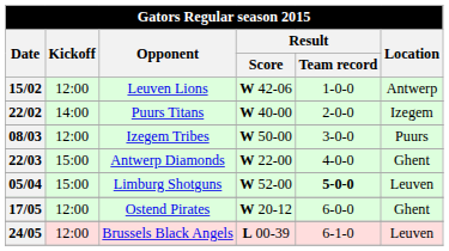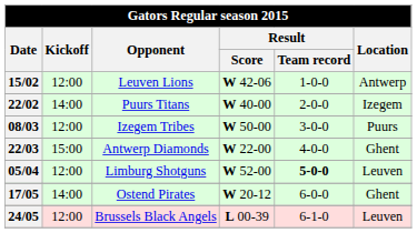05/04 | Kickoff: 15:00 -> 12:00
17/05 | Kickoff: 12:00 -> 14:00
